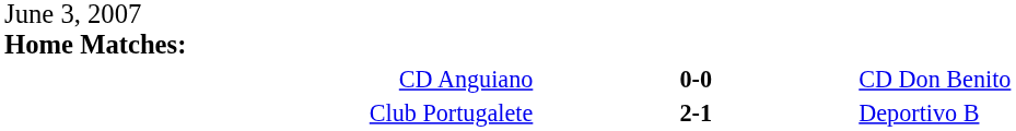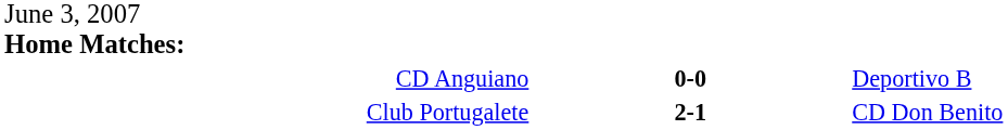CD Anguiano | column 3: CD Don Benito -> Deportivo B
Club Portugalete | column 3: Deportivo B -> CD Don Benito
